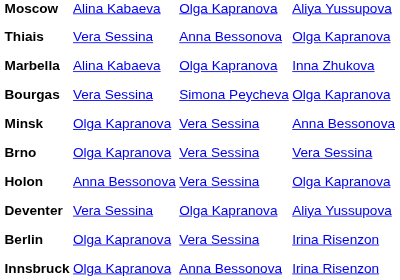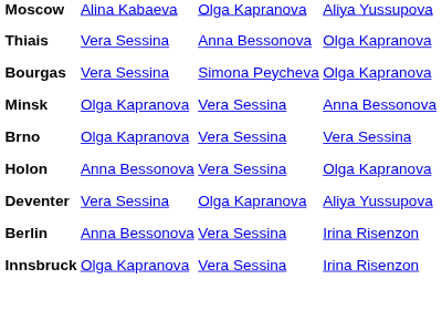- row: Marbella | Alina Kabaeva | Olga Kapranova | Inna Zhukova
Berlin | column 2: Olga Kapranova -> Anna Bessonova
Innsbruck | column 3: Anna Bessonova -> Vera Sessina
